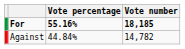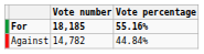columns swapped: Vote number <-> Vote percentage
